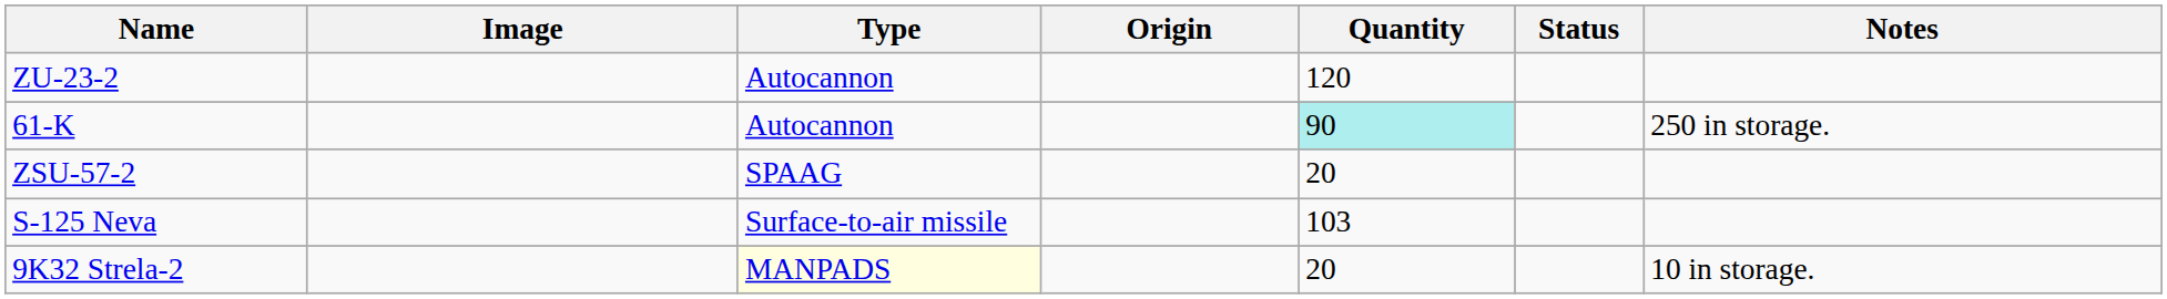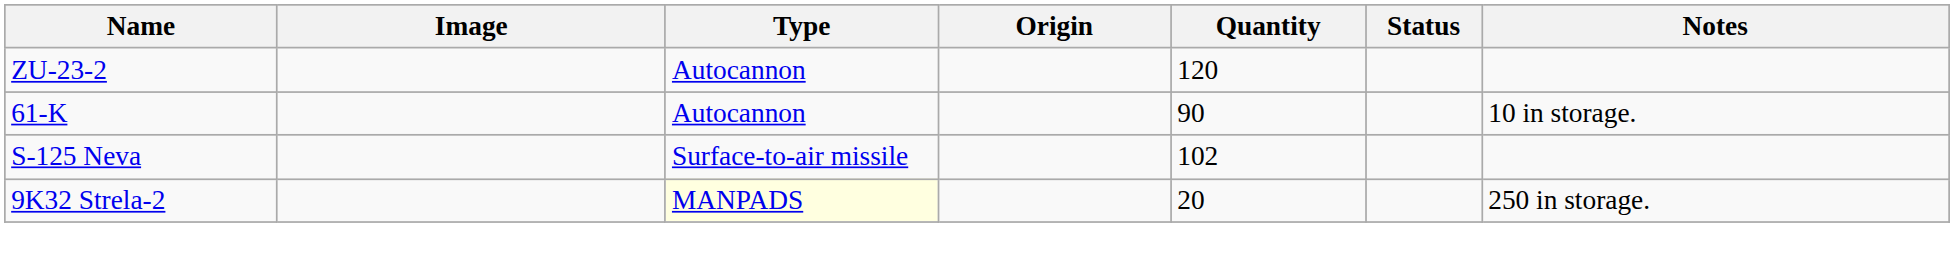61-K | Quantity: paleturquoise background -> no background
61-K | Notes: 250 in storage. -> 10 in storage.
- row: ZSU-57-2 | SPAAG | 20
S-125 Neva | Quantity: 103 -> 102
9K32 Strela-2 | Notes: 10 in storage. -> 250 in storage.
